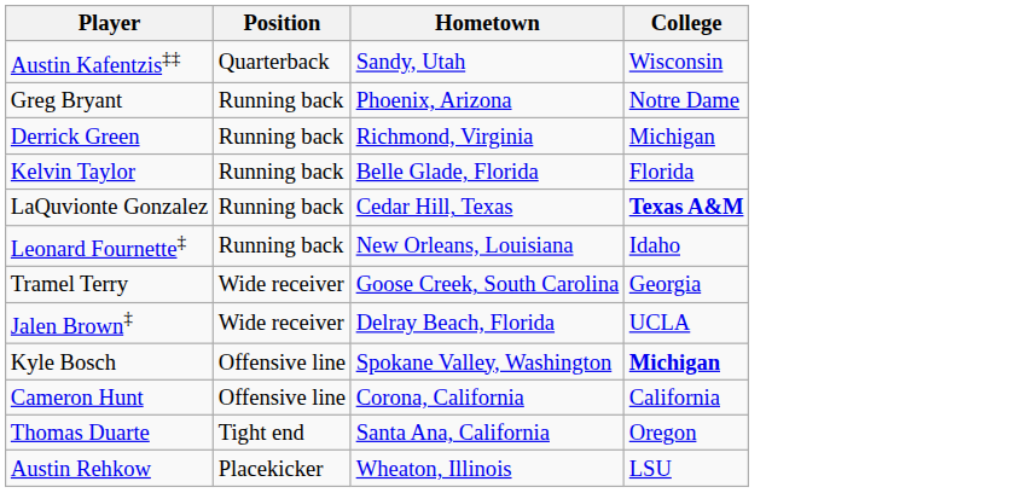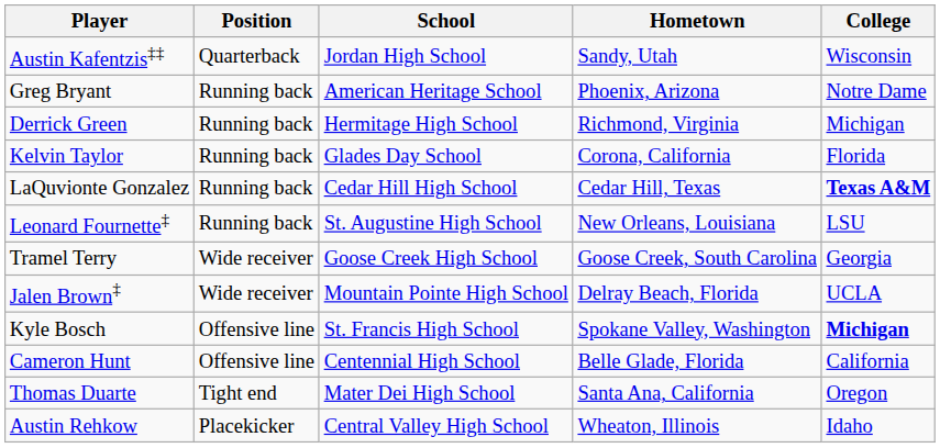+ column: School | Jordan High School | American Heritage School | Hermitage High School | Glades Day School | Cedar Hill High School | St. Augustine High School | Goose Creek High School | Mountain Pointe High School | St. Francis High School | Centennial High School | Mater Dei High School | Central Valley High School
Kelvin Taylor | Hometown: Belle Glade, Florida -> Corona, California
Leonard Fournette‡ | College: Idaho -> LSU
Cameron Hunt | Hometown: Corona, California -> Belle Glade, Florida
Austin Rehkow | College: LSU -> Idaho
